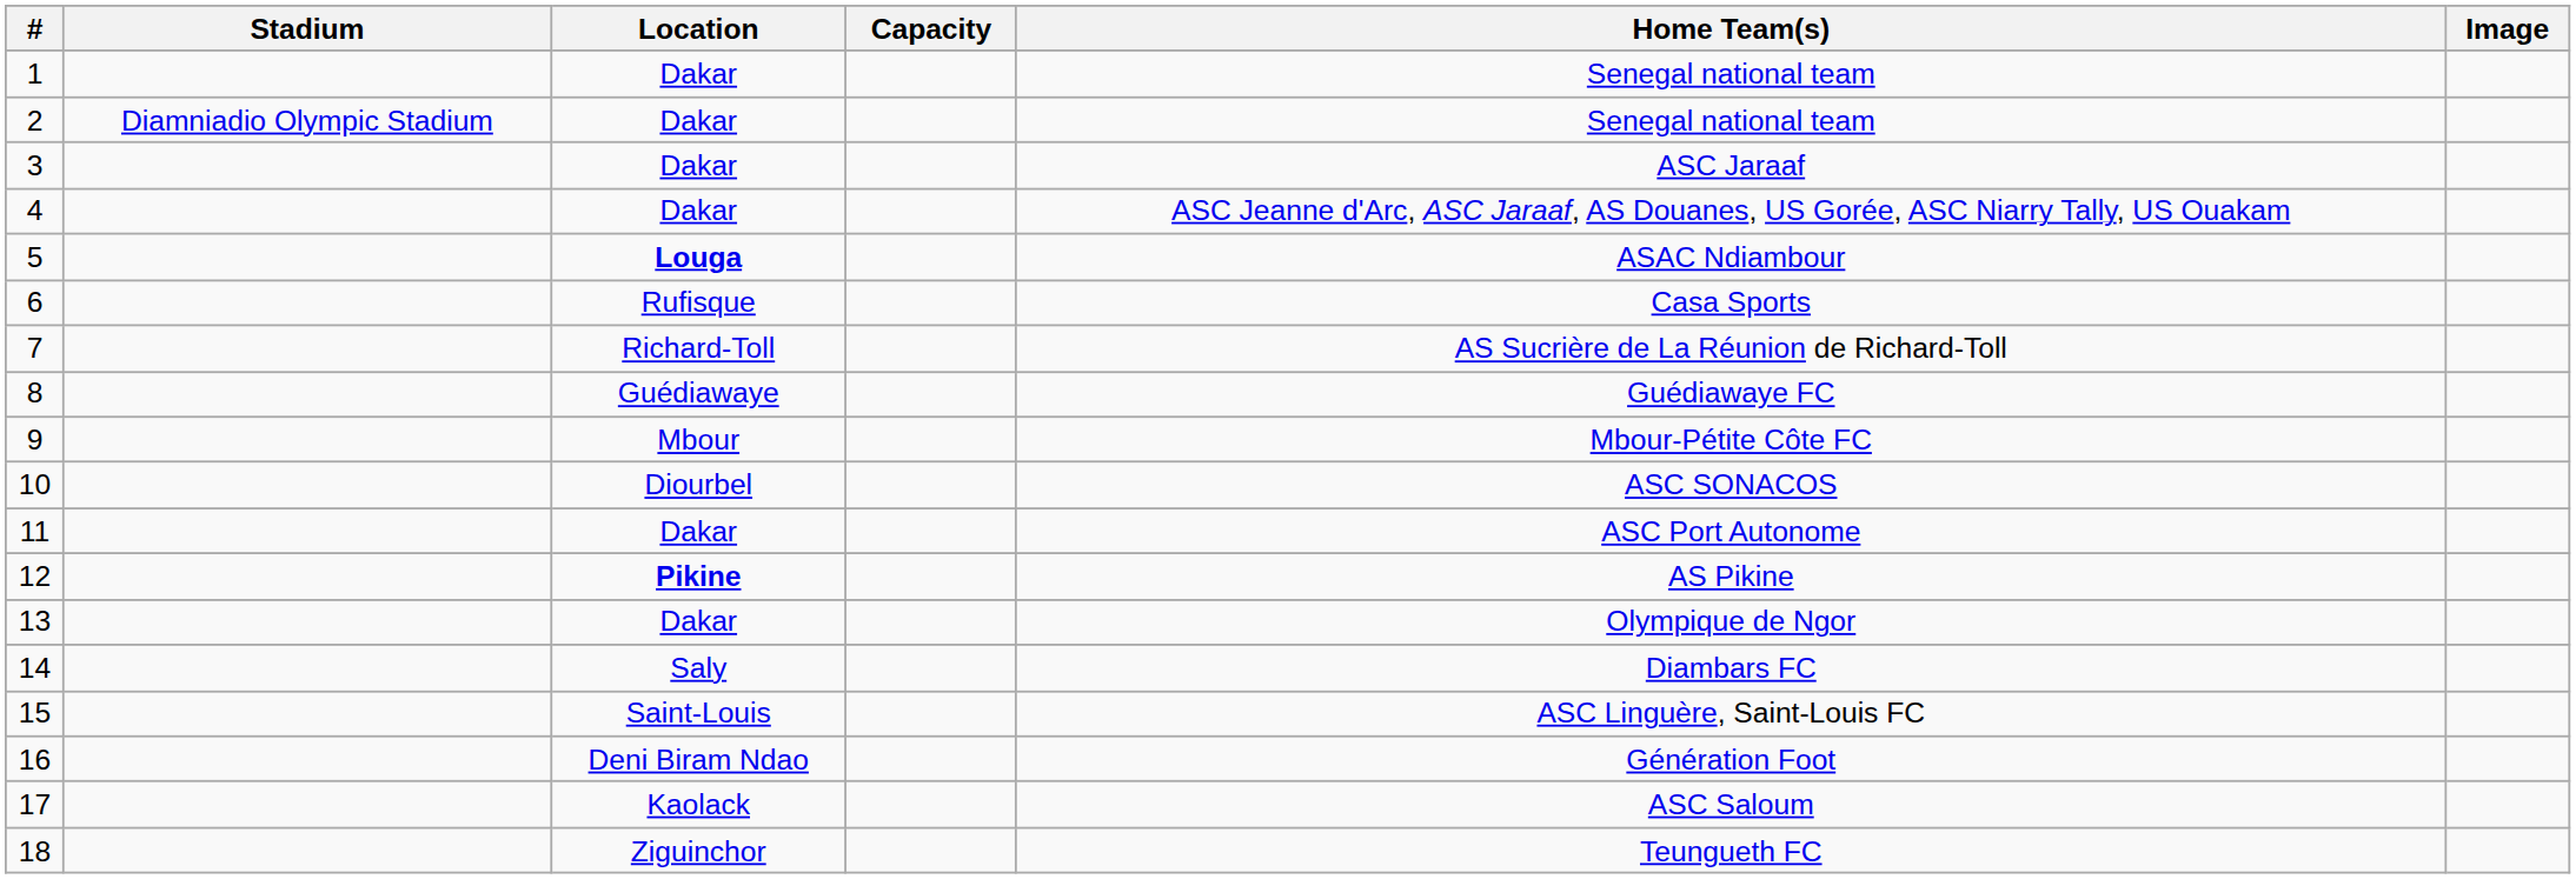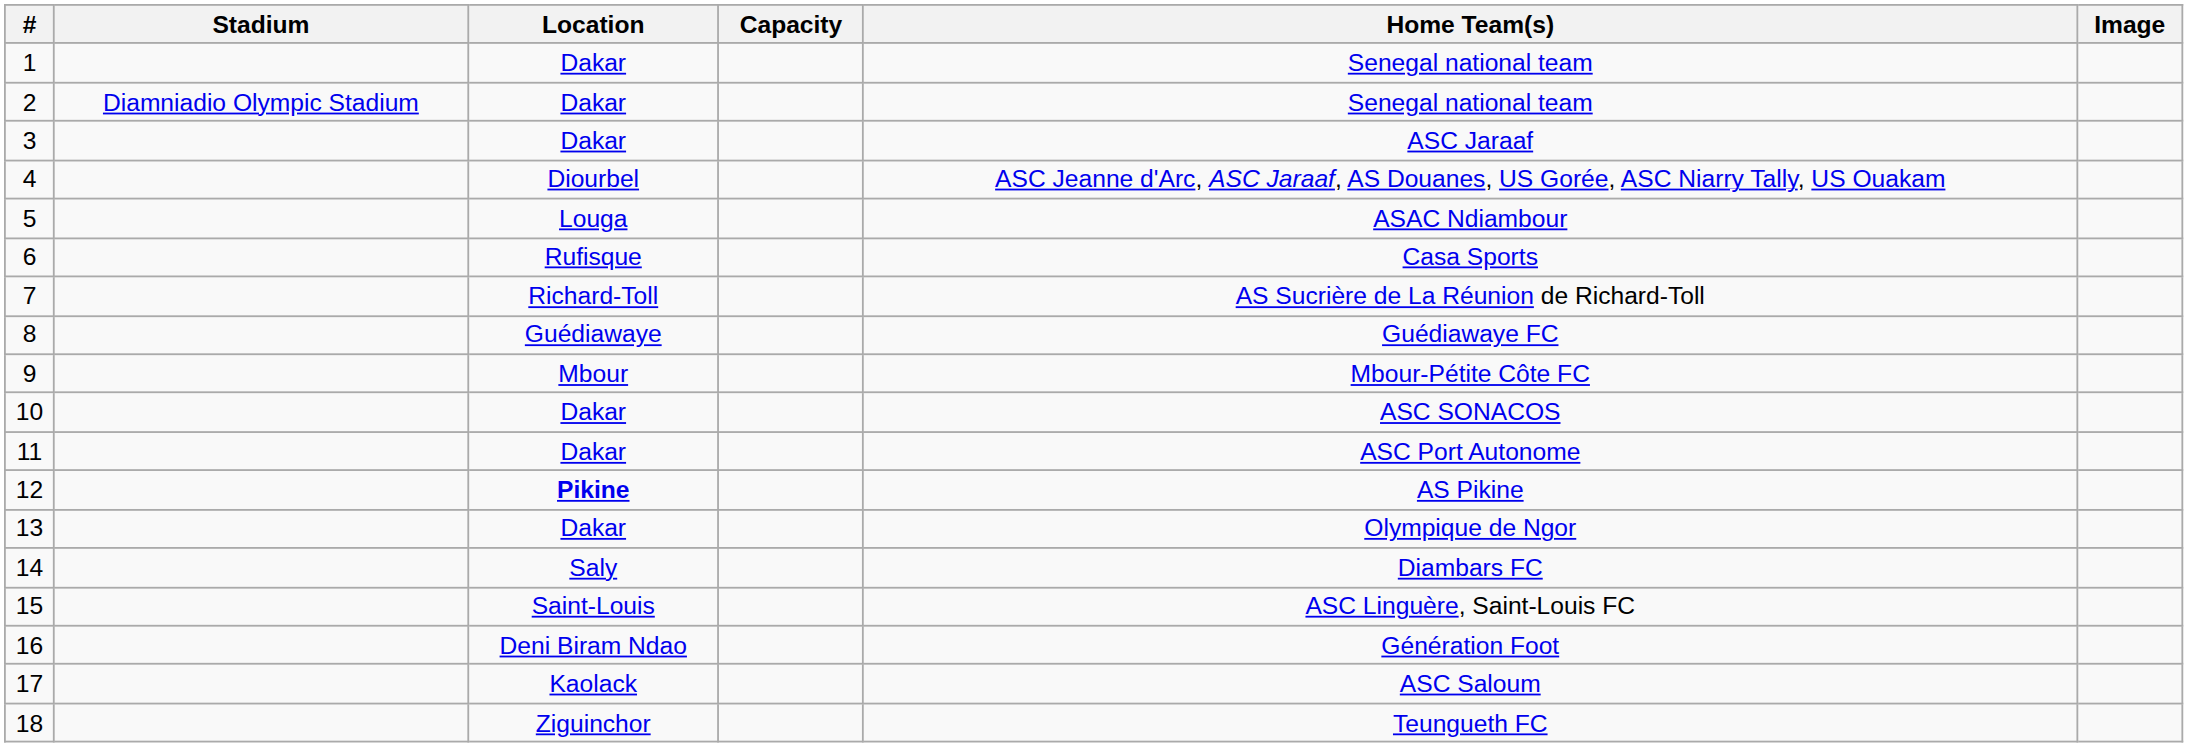4 | Location: Dakar -> Diourbel
5 | Location: bold -> normal
10 | Location: Diourbel -> Dakar
